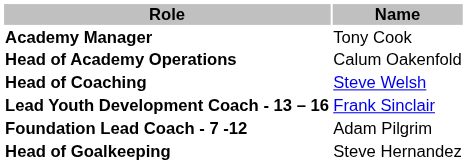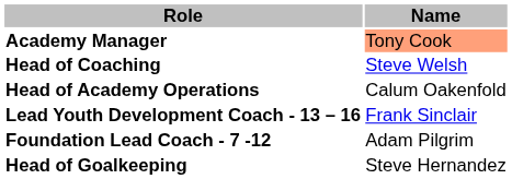Academy Manager | Name: no background -> lightsalmon background
rows swapped: Head of Academy Operations <-> Head of Coaching
